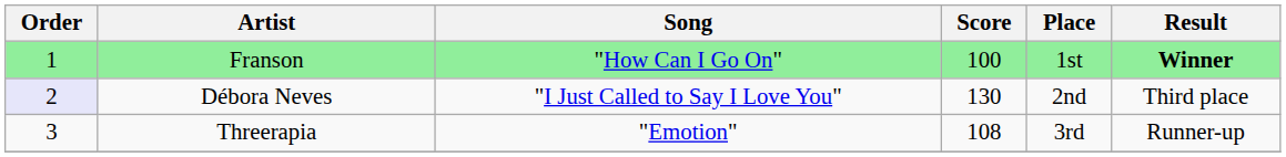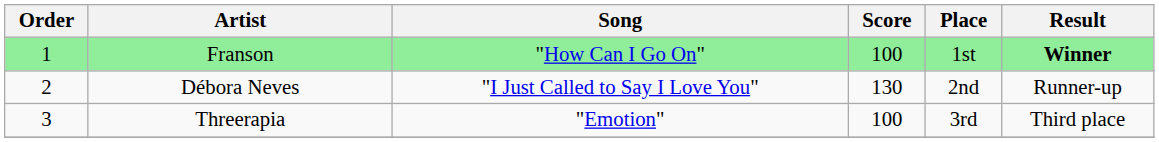Débora Neves | Order: lavender background -> no background
Débora Neves | Result: Third place -> Runner-up
Threerapia | Score: 108 -> 100
Threerapia | Result: Runner-up -> Third place
